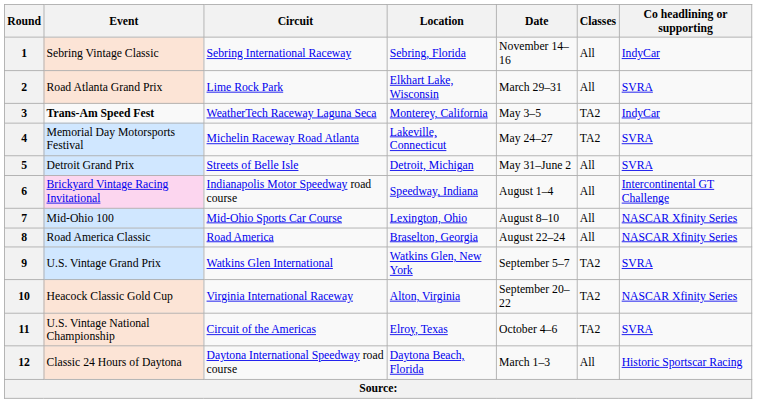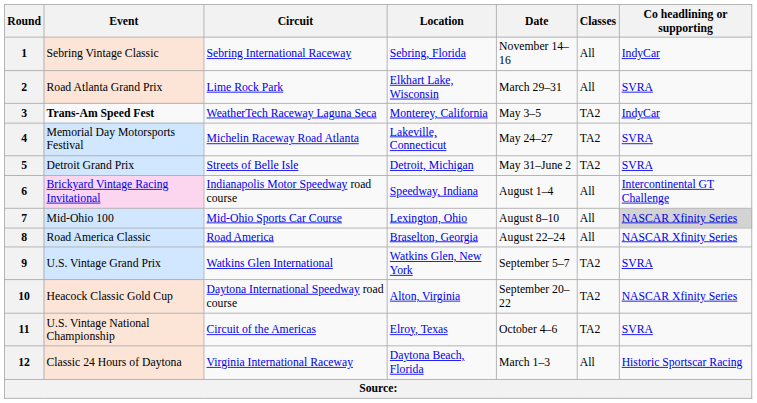5 | Classes: All -> TA2
7 | Co headlining or supporting: no background -> lightgrey background
10 | Circuit: Virginia International Raceway -> Daytona International Speedway road course
12 | Circuit: Daytona International Speedway road course -> Virginia International Raceway
